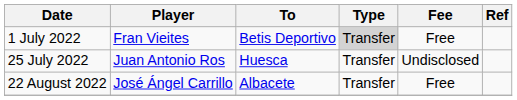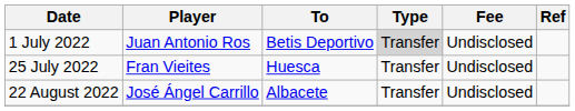1 July 2022 | Player: Fran Vieites -> Juan Antonio Ros
1 July 2022 | Fee: Free -> Undisclosed
25 July 2022 | Player: Juan Antonio Ros -> Fran Vieites
22 August 2022 | Fee: Free -> Undisclosed
